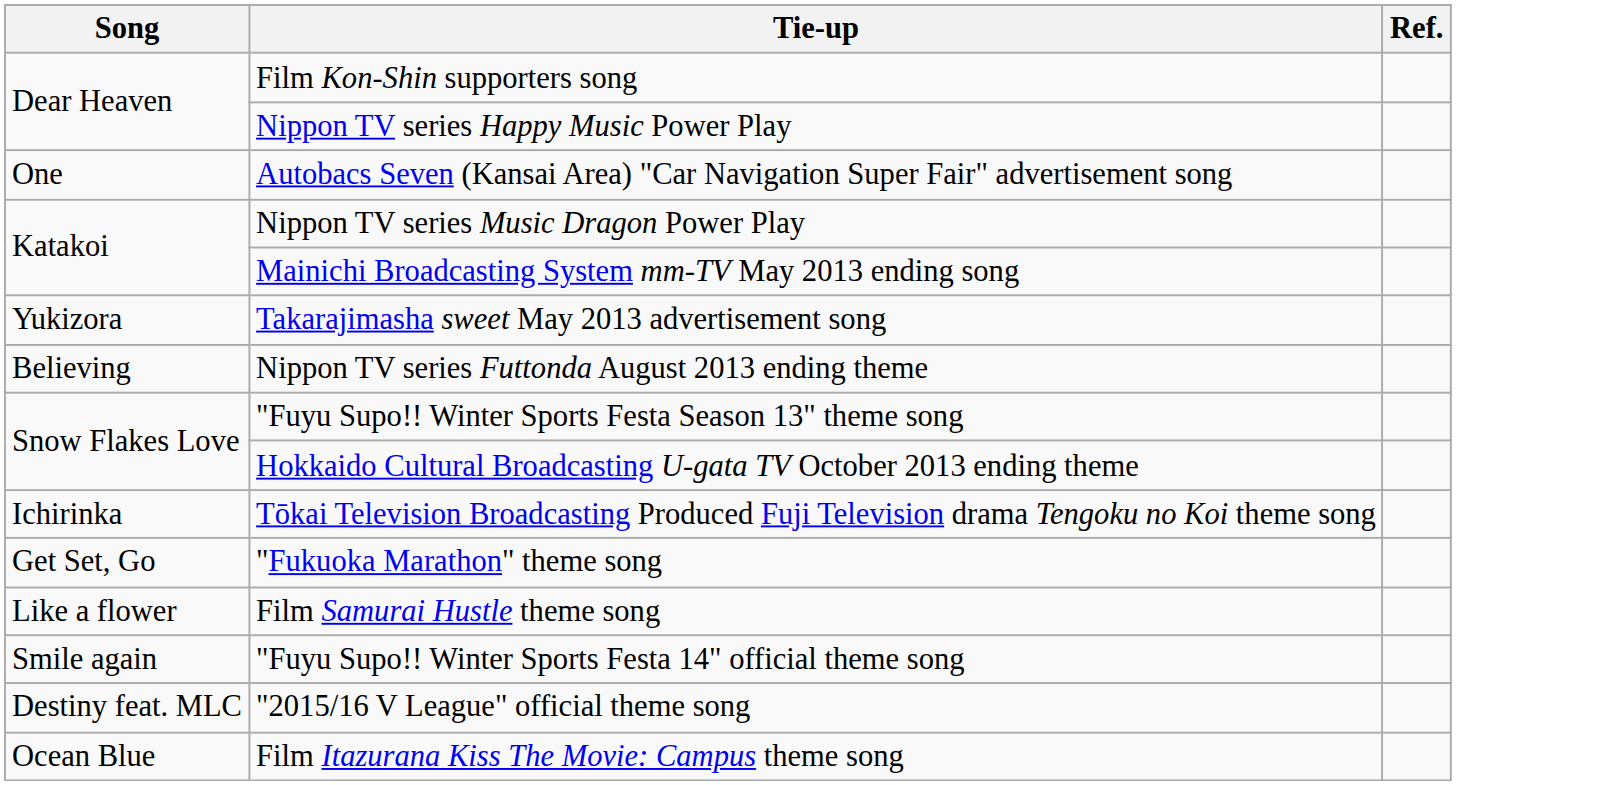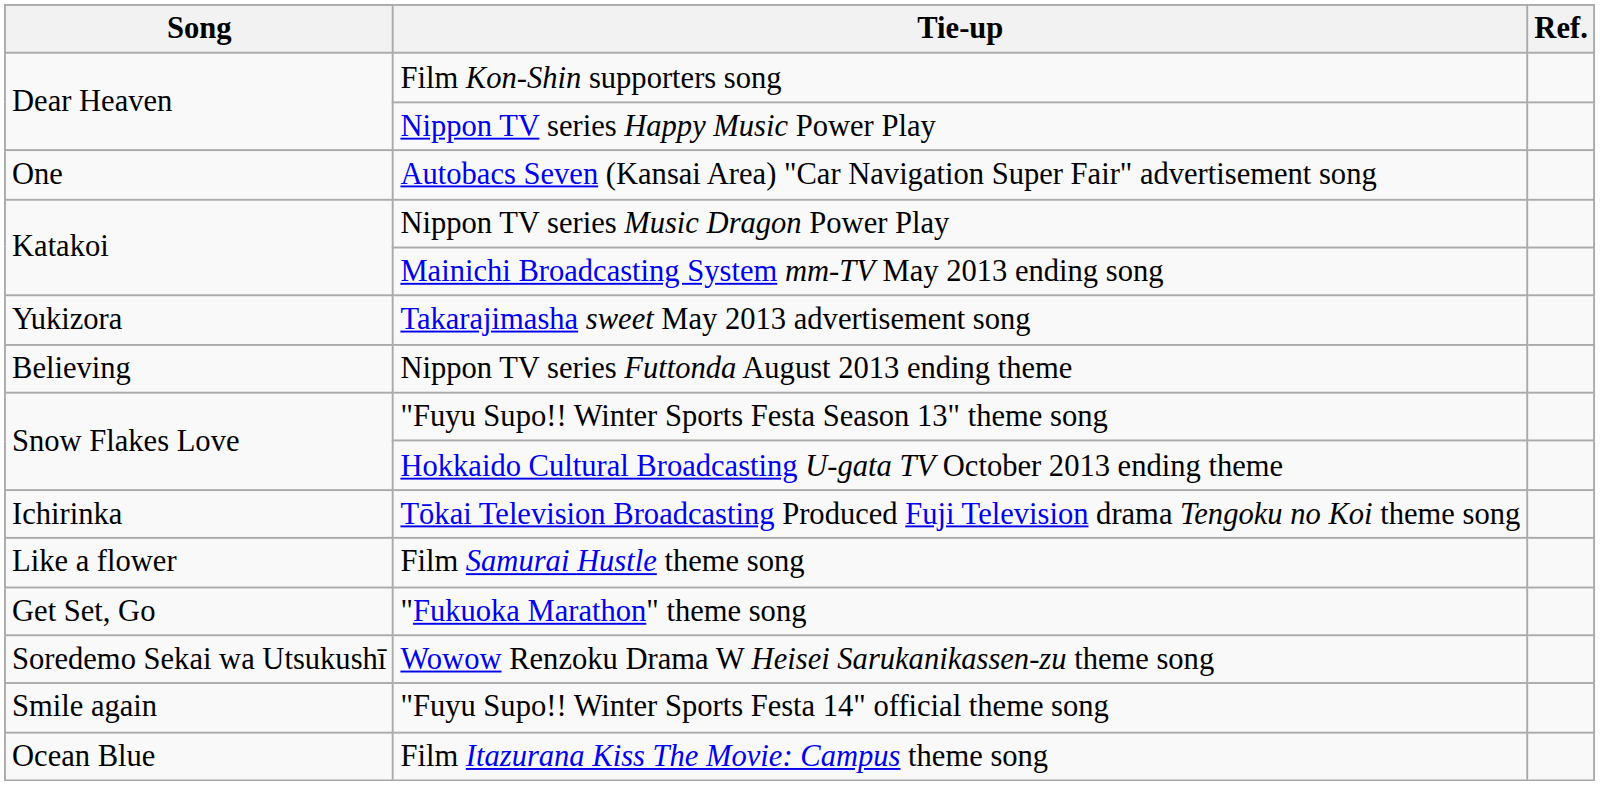rows swapped: "Fukuoka Marathon" theme song <-> Film Samurai Hustle theme song
+ row: Soredemo Sekai wa Utsukushī | Wowow Renzoku Drama W Heisei Sarukanikassen-zu theme song
- row: Destiny feat. MLC | "2015/16 V League" official theme song
